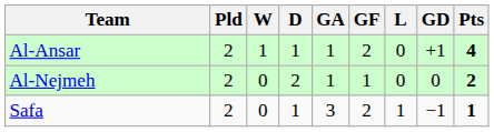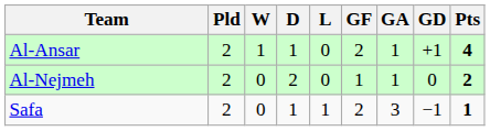columns swapped: L <-> GA
